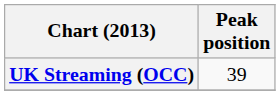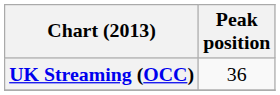UK Streaming (OCC) | Peak position: 39 -> 36
